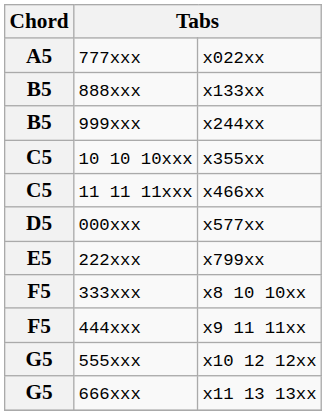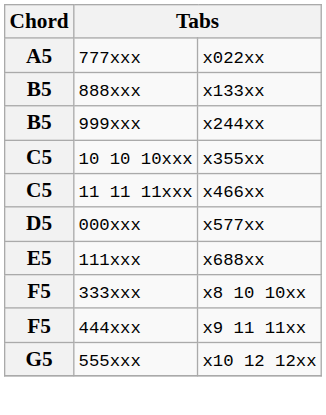+ row: E5 | 111xxx | x688xx
- row: E5 | 222xxx | x799xx
- row: G5 | 666xxx | x11 13 13xx
